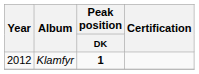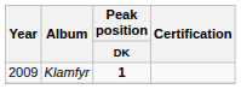Klamfyr | Year: 2012 -> 2009
